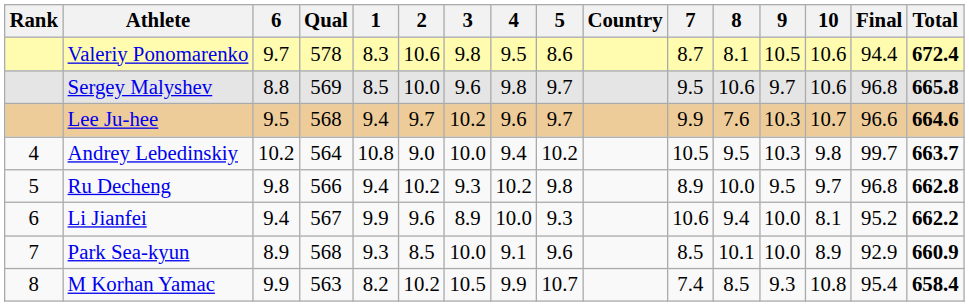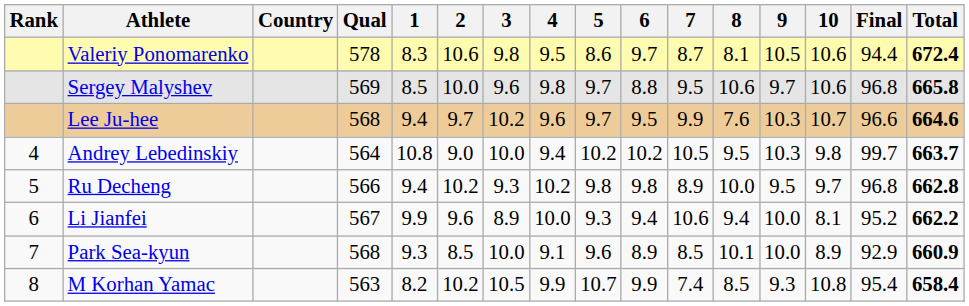columns swapped: Country <-> 6
